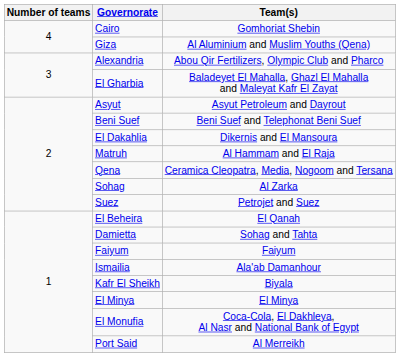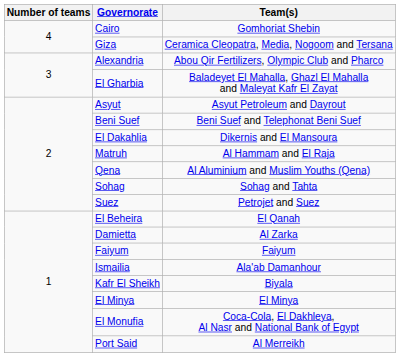Giza | Team(s): Al Aluminium and Muslim Youths (Qena) -> Ceramica Cleopatra, Media, Nogoom and Tersana
Qena | Team(s): Ceramica Cleopatra, Media, Nogoom and Tersana -> Al Aluminium and Muslim Youths (Qena)
Sohag | Team(s): Al Zarka -> Sohag and Tahta
Damietta | Team(s): Sohag and Tahta -> Al Zarka
